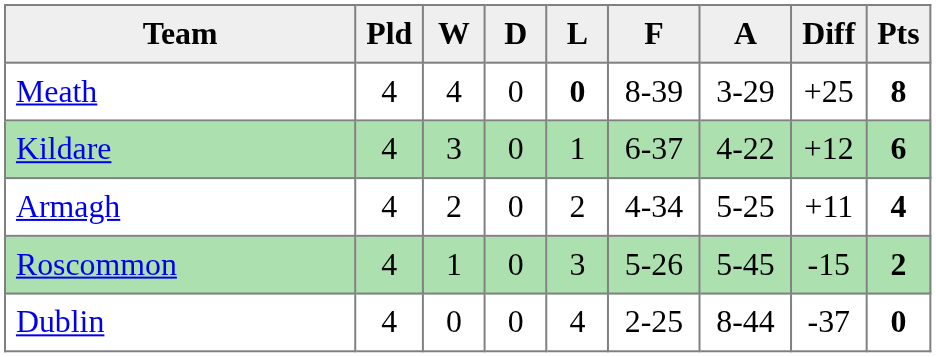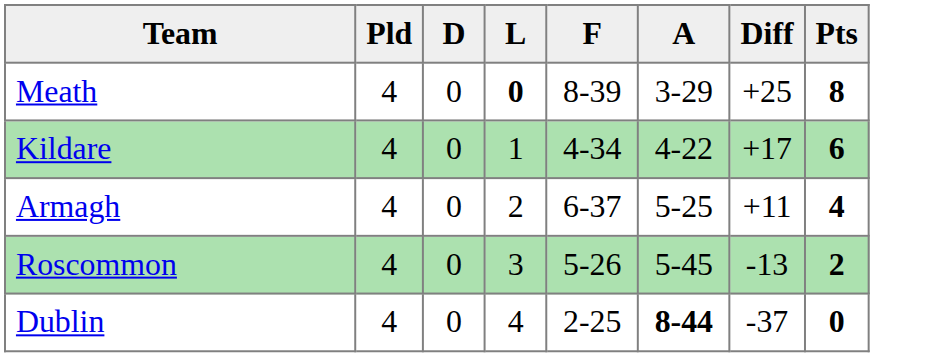- column: W | 4 | 3 | 2 | 1 | 0
Kildare | F: 6-37 -> 4-34
Kildare | Diff: +12 -> +17
Armagh | F: 4-34 -> 6-37
Roscommon | Diff: -15 -> -13
Dublin | A: normal -> bold
